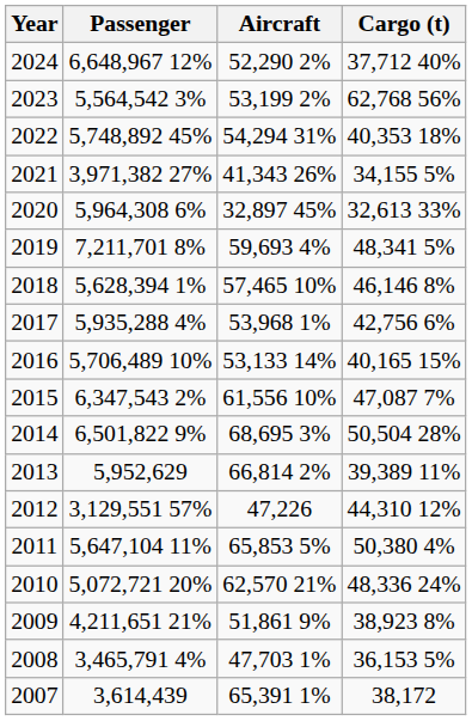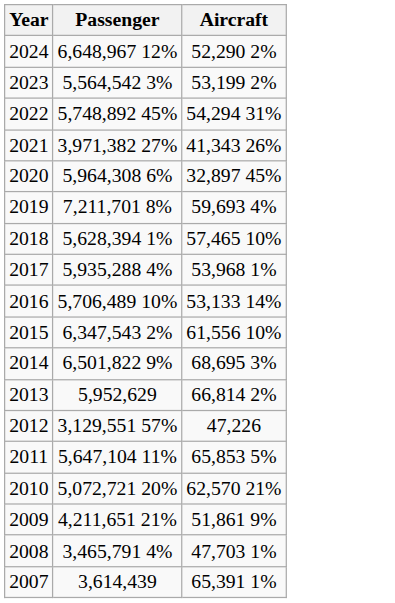- column: Cargo (t) | 37,712 40% | 62,768 56% | 40,353 18% | 34,155 5% | 32,613 33% | 48,341 5% | 46,146 8% | 42,756 6% | 40,165 15% | 47,087 7% | 50,504 28% | 39,389 11% | 44,310 12% | 50,380 4% | 48,336 24% | 38,923 8% | 36,153 5% | 38,172
